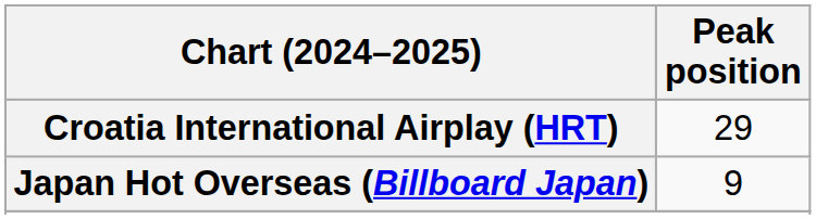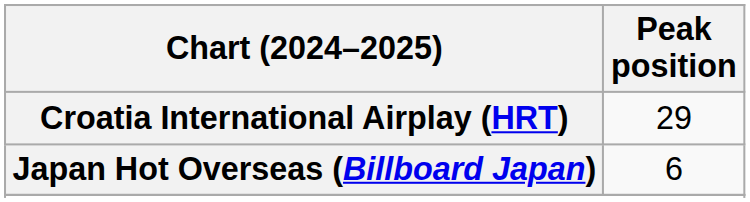Japan Hot Overseas (Billboard Japan) | Peak position: 9 -> 6
